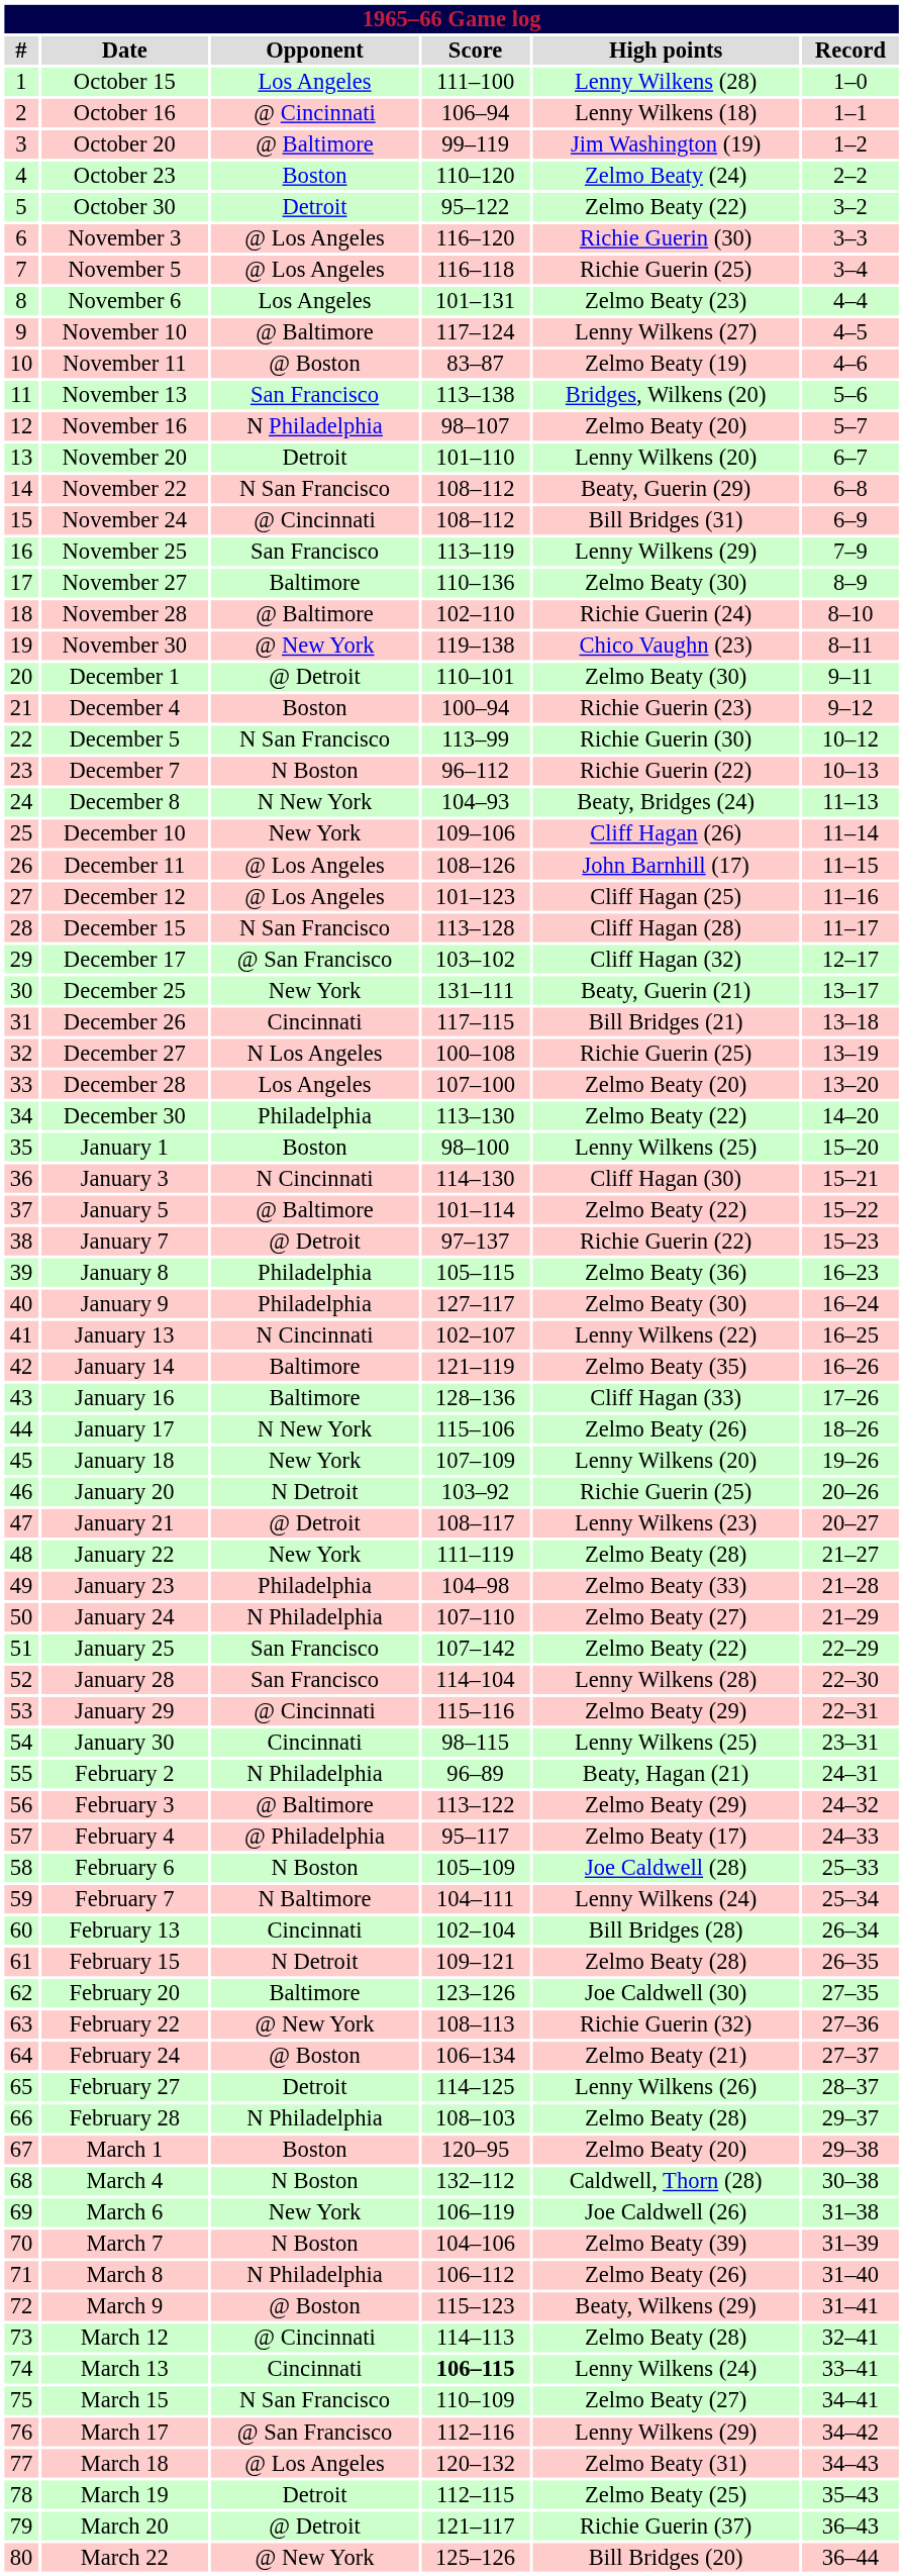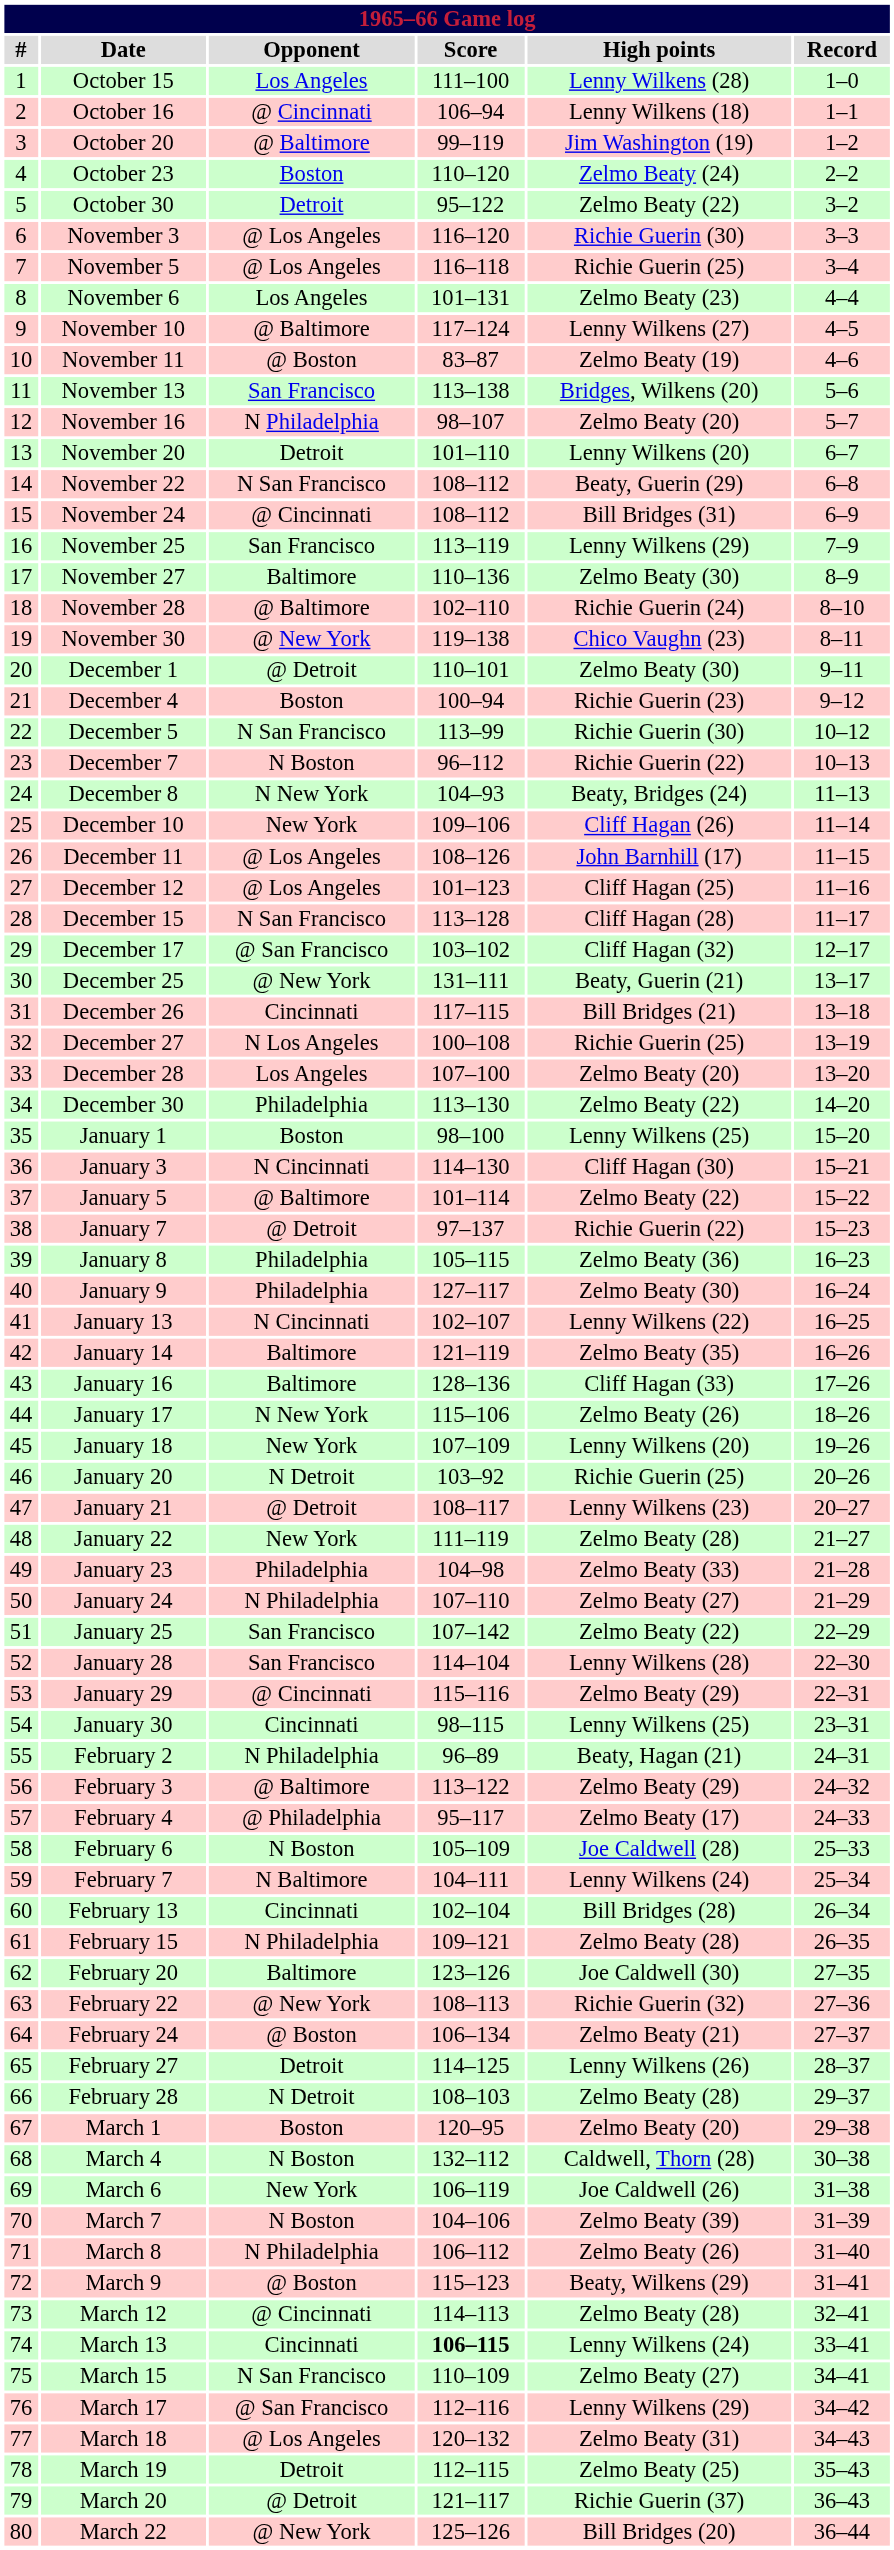December 25 | Opponent: New York -> @ New York
February 15 | Opponent: N Detroit -> N Philadelphia
February 28 | Opponent: N Philadelphia -> N Detroit
